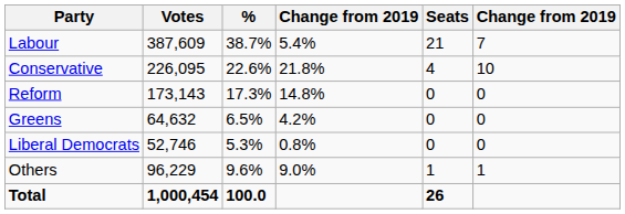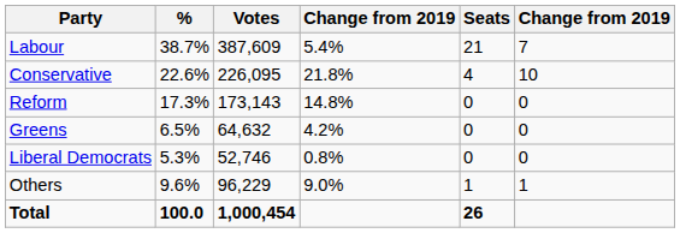columns swapped: Votes <-> %
